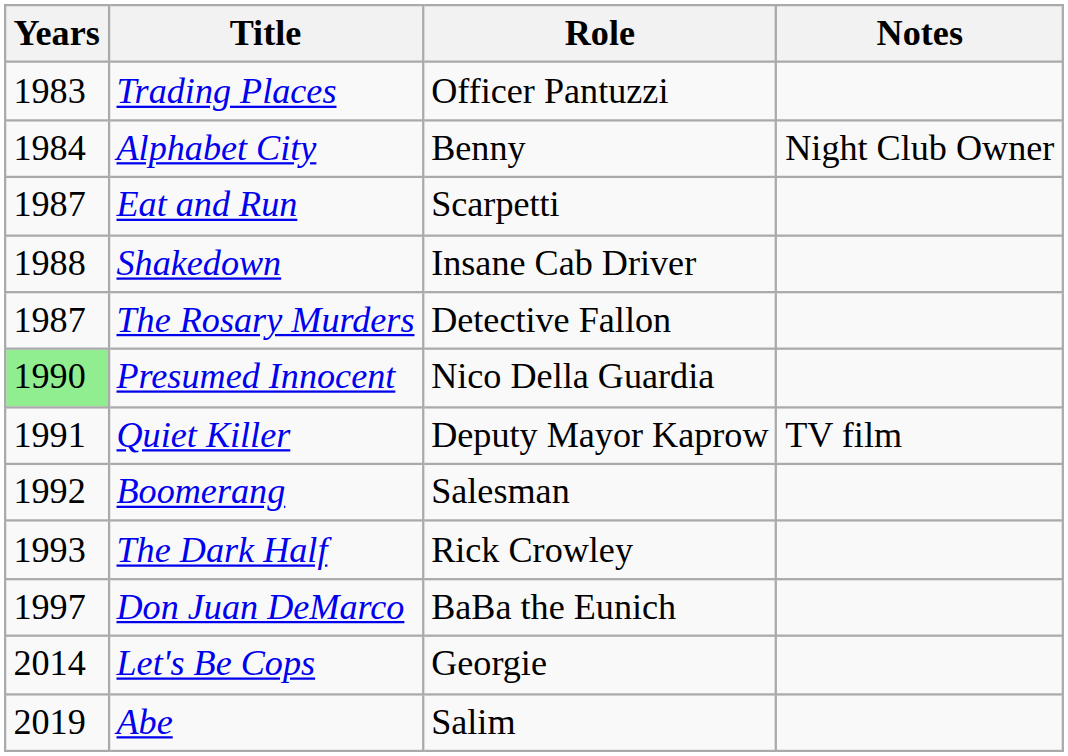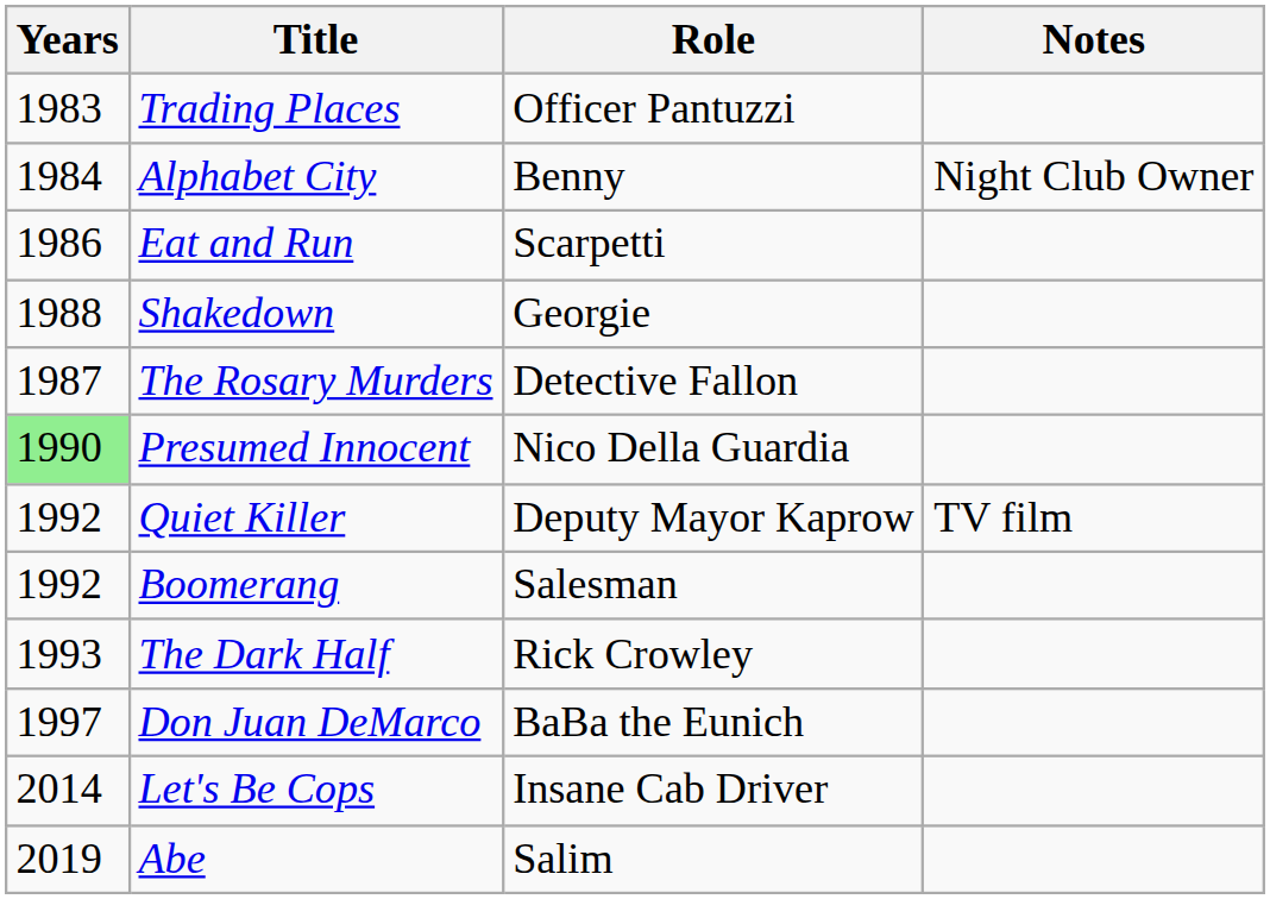Eat and Run | Years: 1987 -> 1986
Shakedown | Role: Insane Cab Driver -> Georgie
Quiet Killer | Years: 1991 -> 1992
Let's Be Cops | Role: Georgie -> Insane Cab Driver
